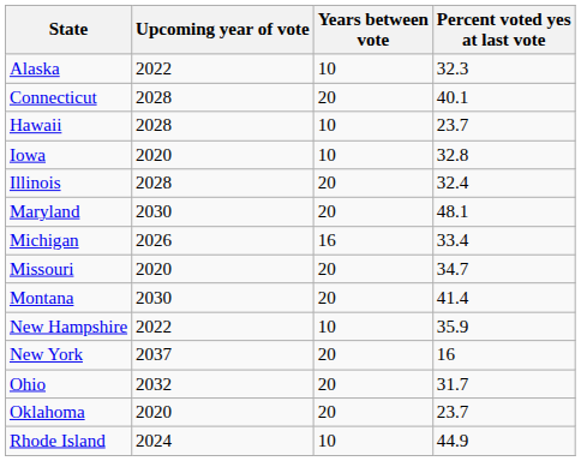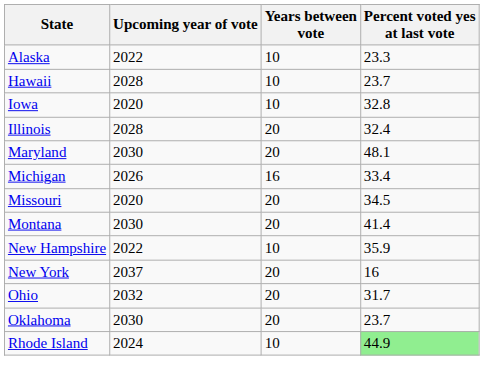Alaska | Percent voted yes at last vote: 32.3 -> 23.3
- row: Connecticut | 2028 | 20 | 40.1
Missouri | Percent voted yes at last vote: 34.7 -> 34.5
Oklahoma | Upcoming year of vote: 2020 -> 2030
Rhode Island | Percent voted yes at last vote: no background -> lightgreen background
